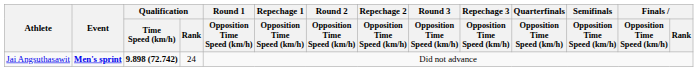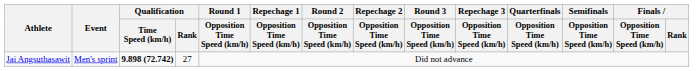Jai Angsuthasawit | Event: bold -> normal
Jai Angsuthasawit | Qualification / Rank: 24 -> 27
